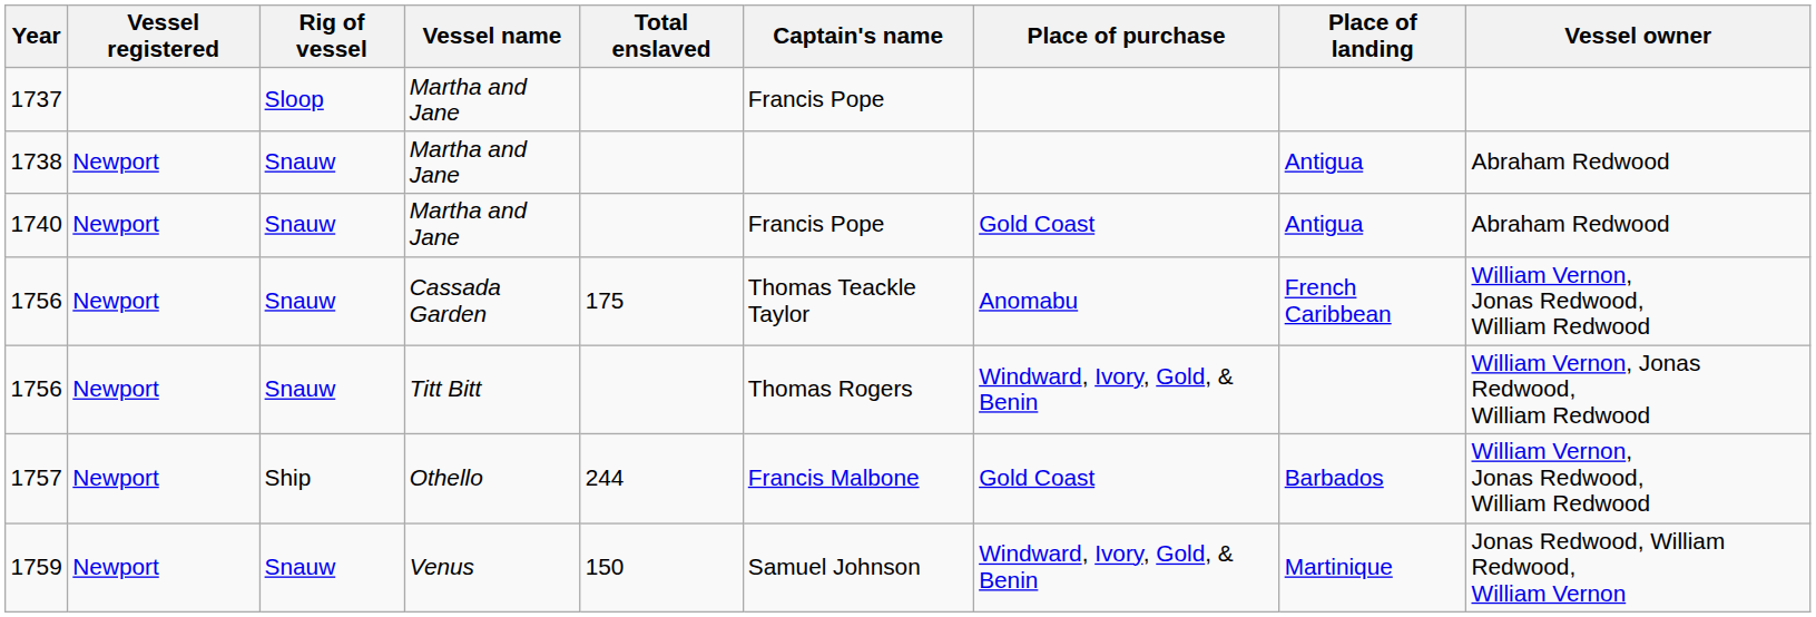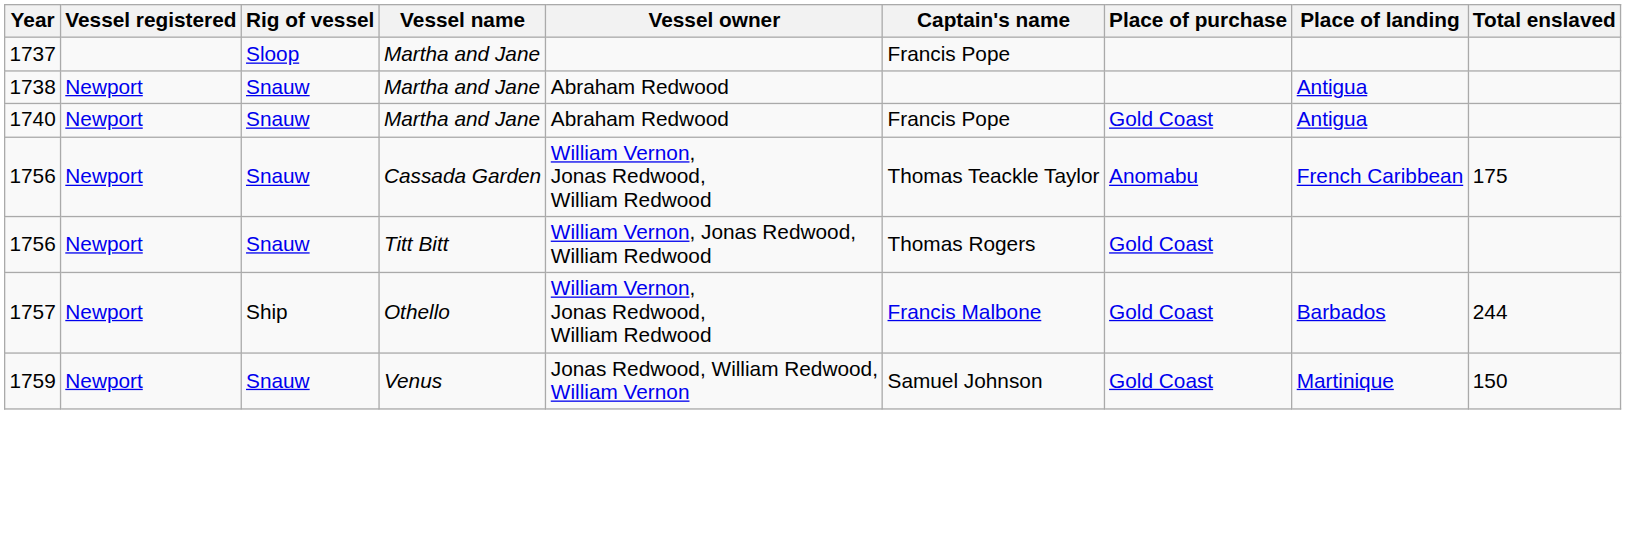columns swapped: Vessel owner <-> Total enslaved
1756 / Titt Bitt | Place of purchase: Windward, Ivory, Gold, & Benin -> Gold Coast
1759 | Place of purchase: Windward, Ivory, Gold, & Benin -> Gold Coast
